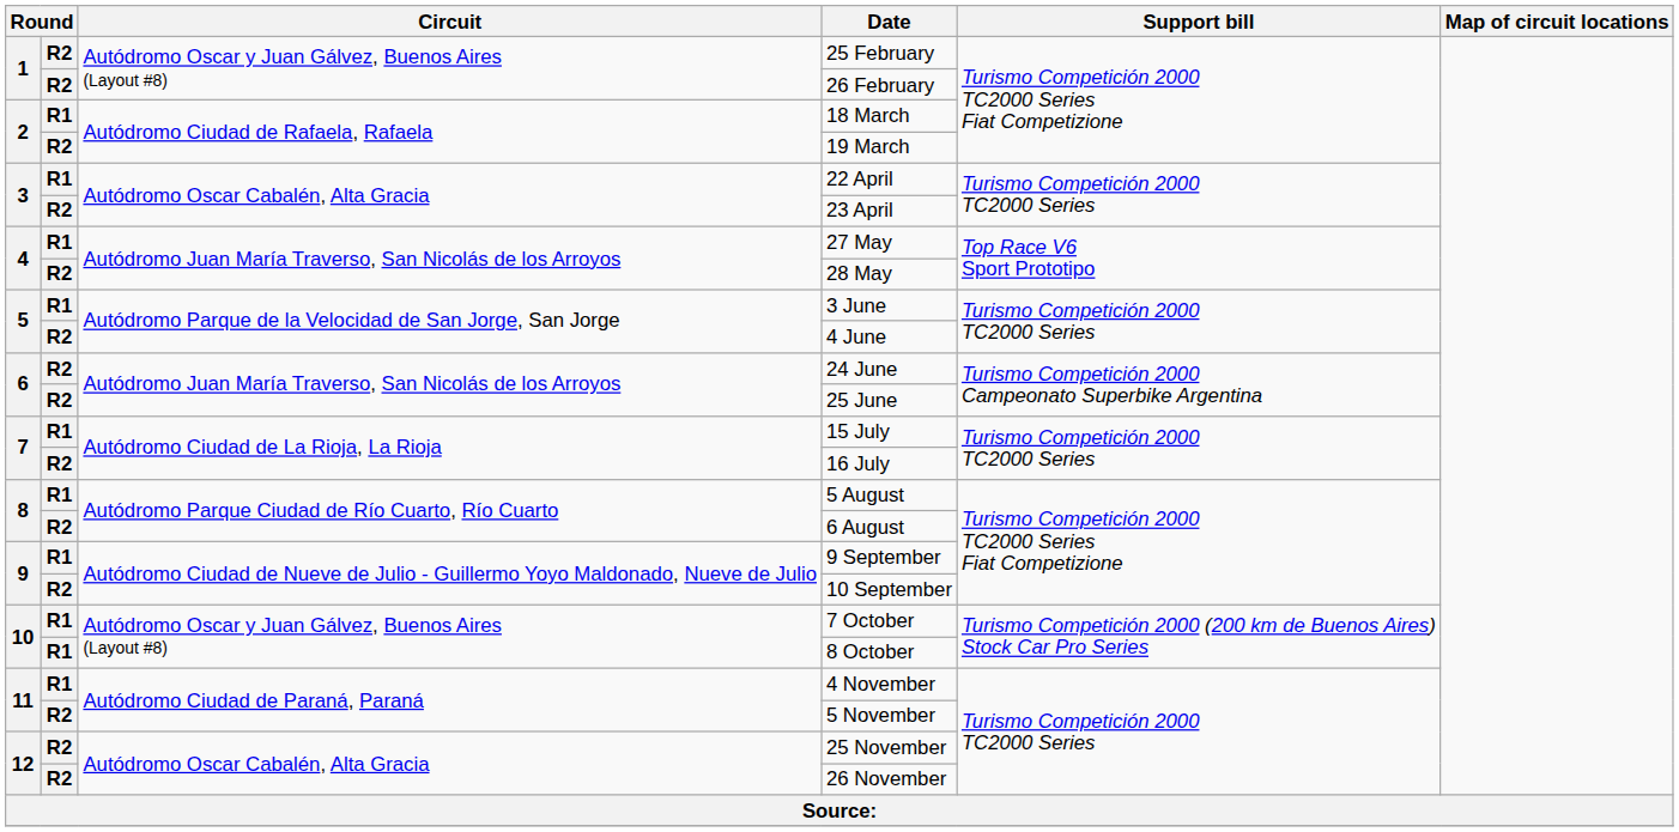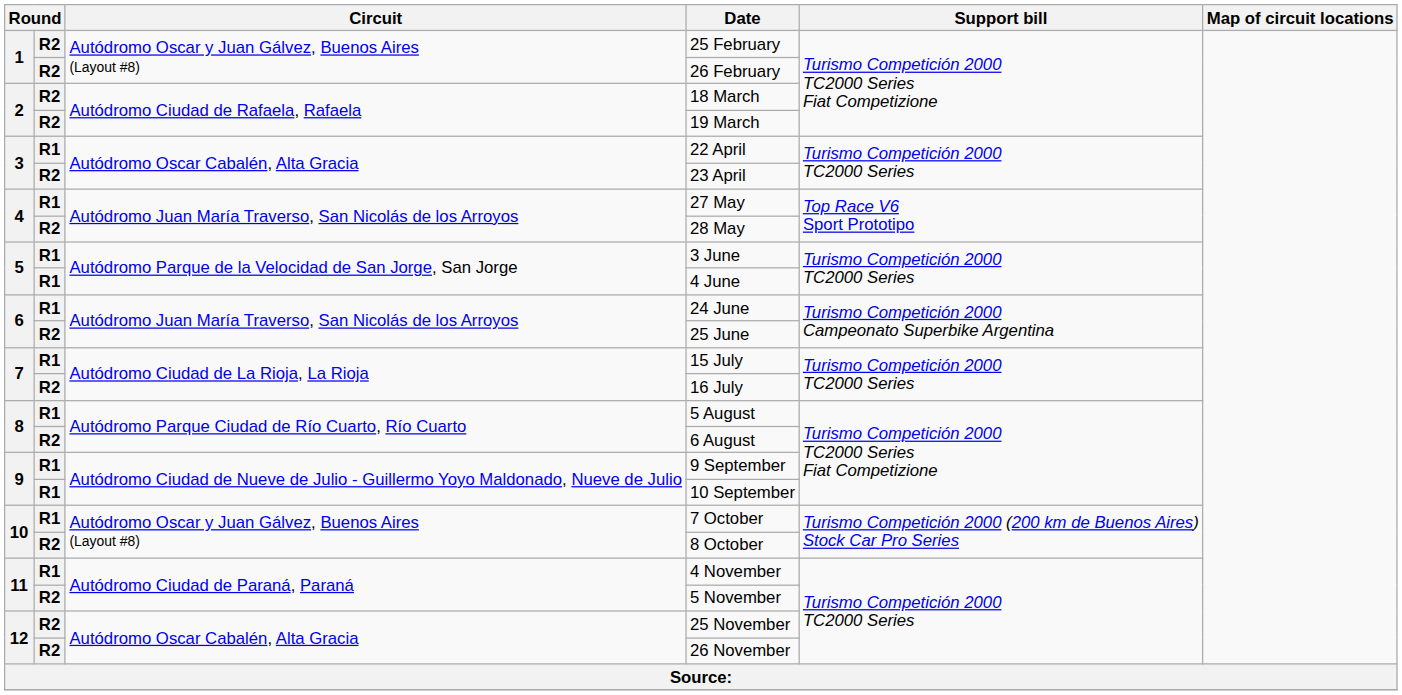18 March | column 2: R1 -> R2
4 June | column 2: R2 -> R1
24 June | column 2: R2 -> R1
10 September | column 2: R2 -> R1
8 October | column 2: R1 -> R2
